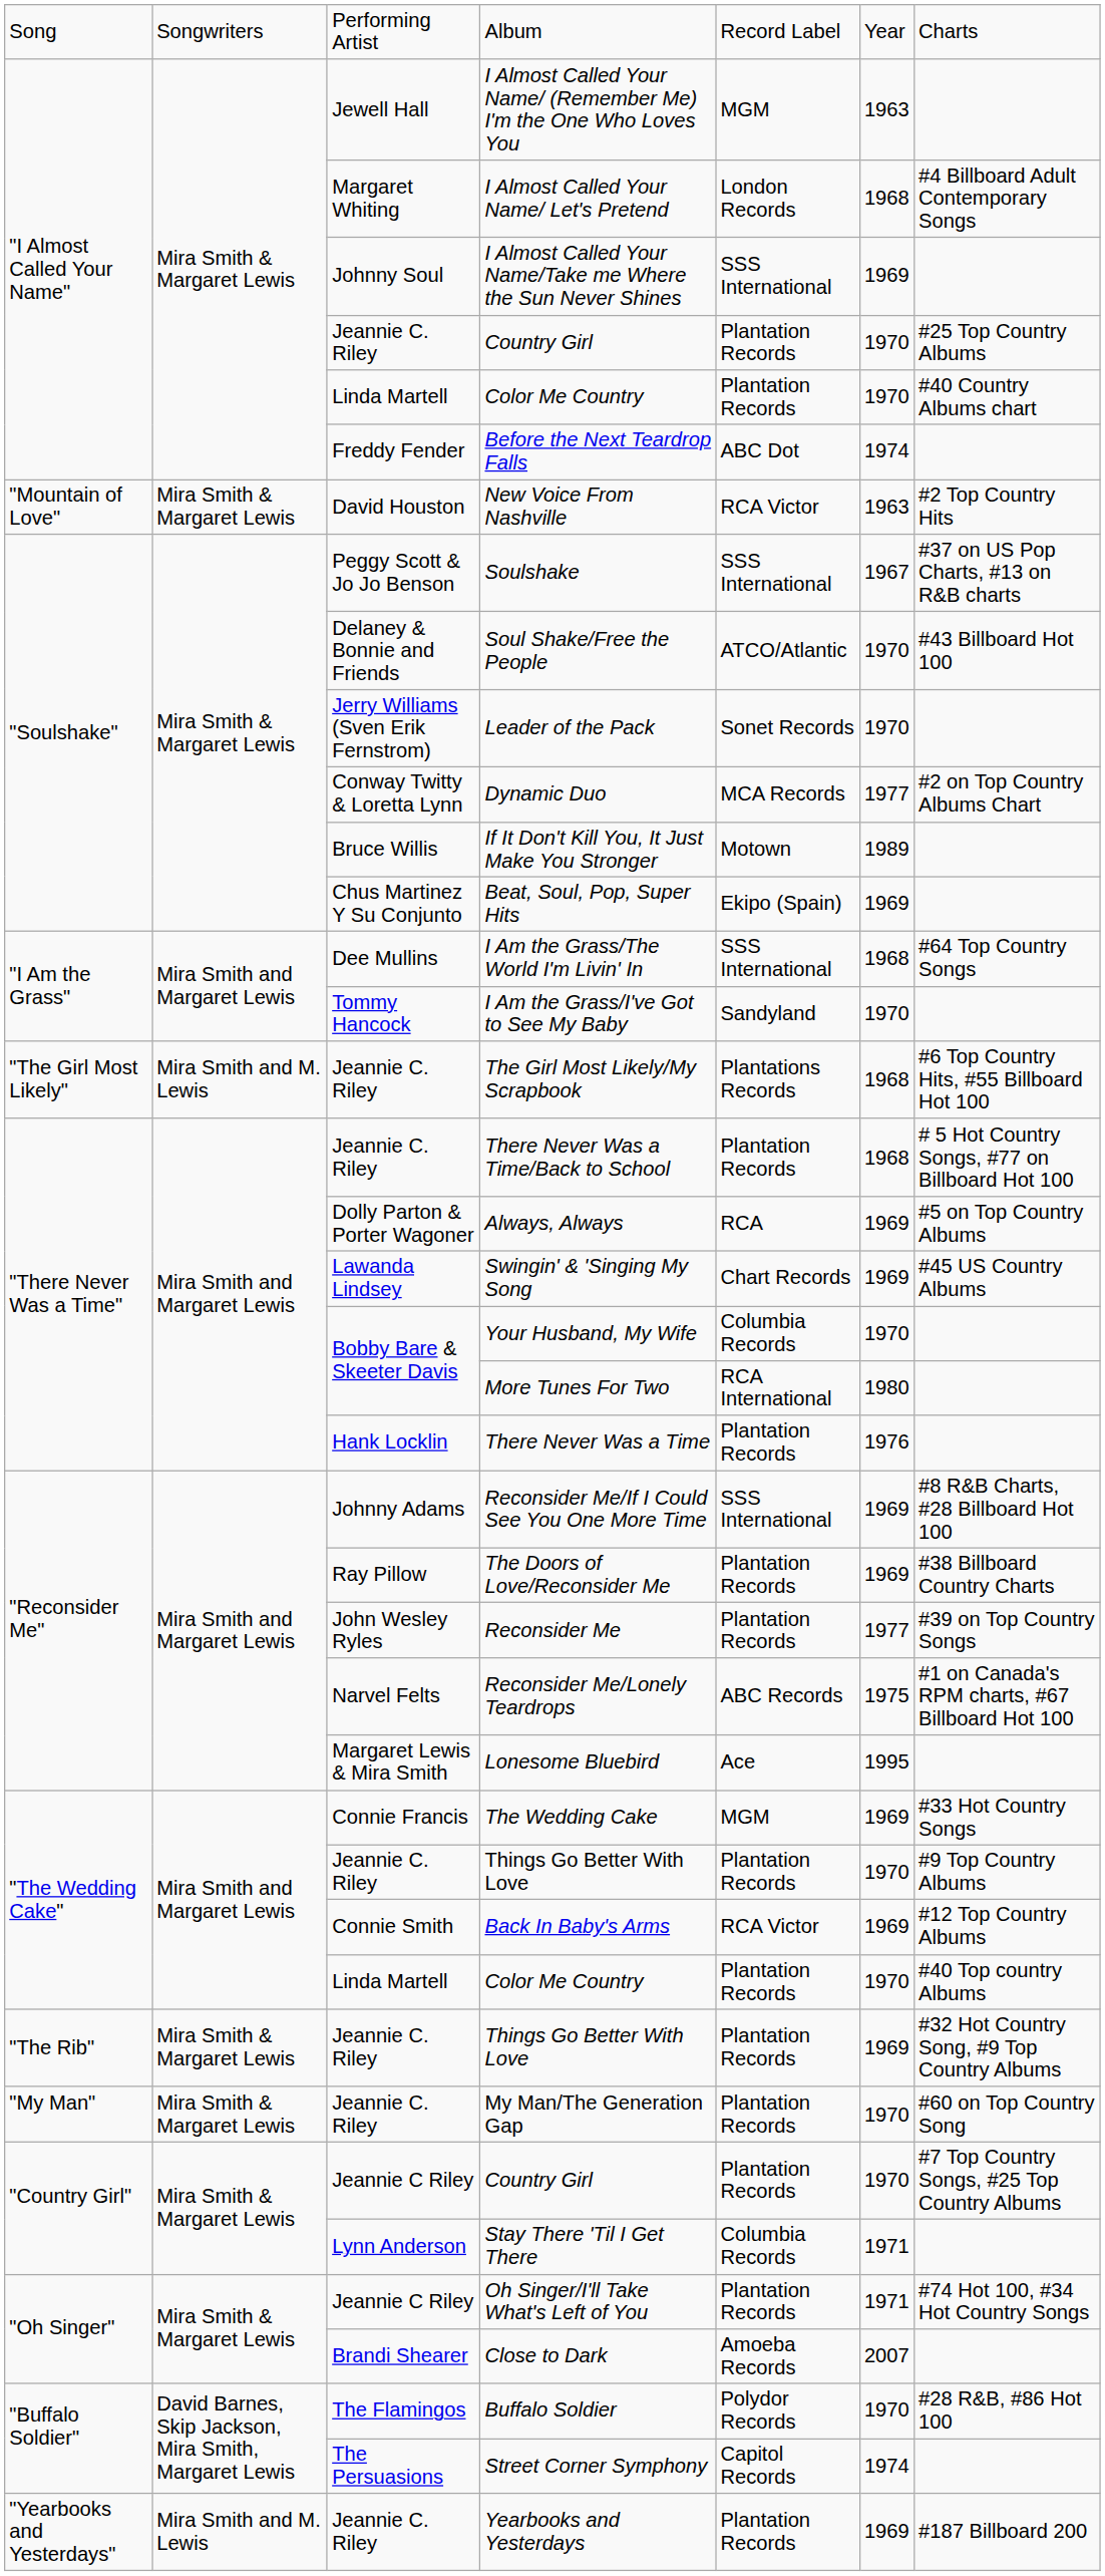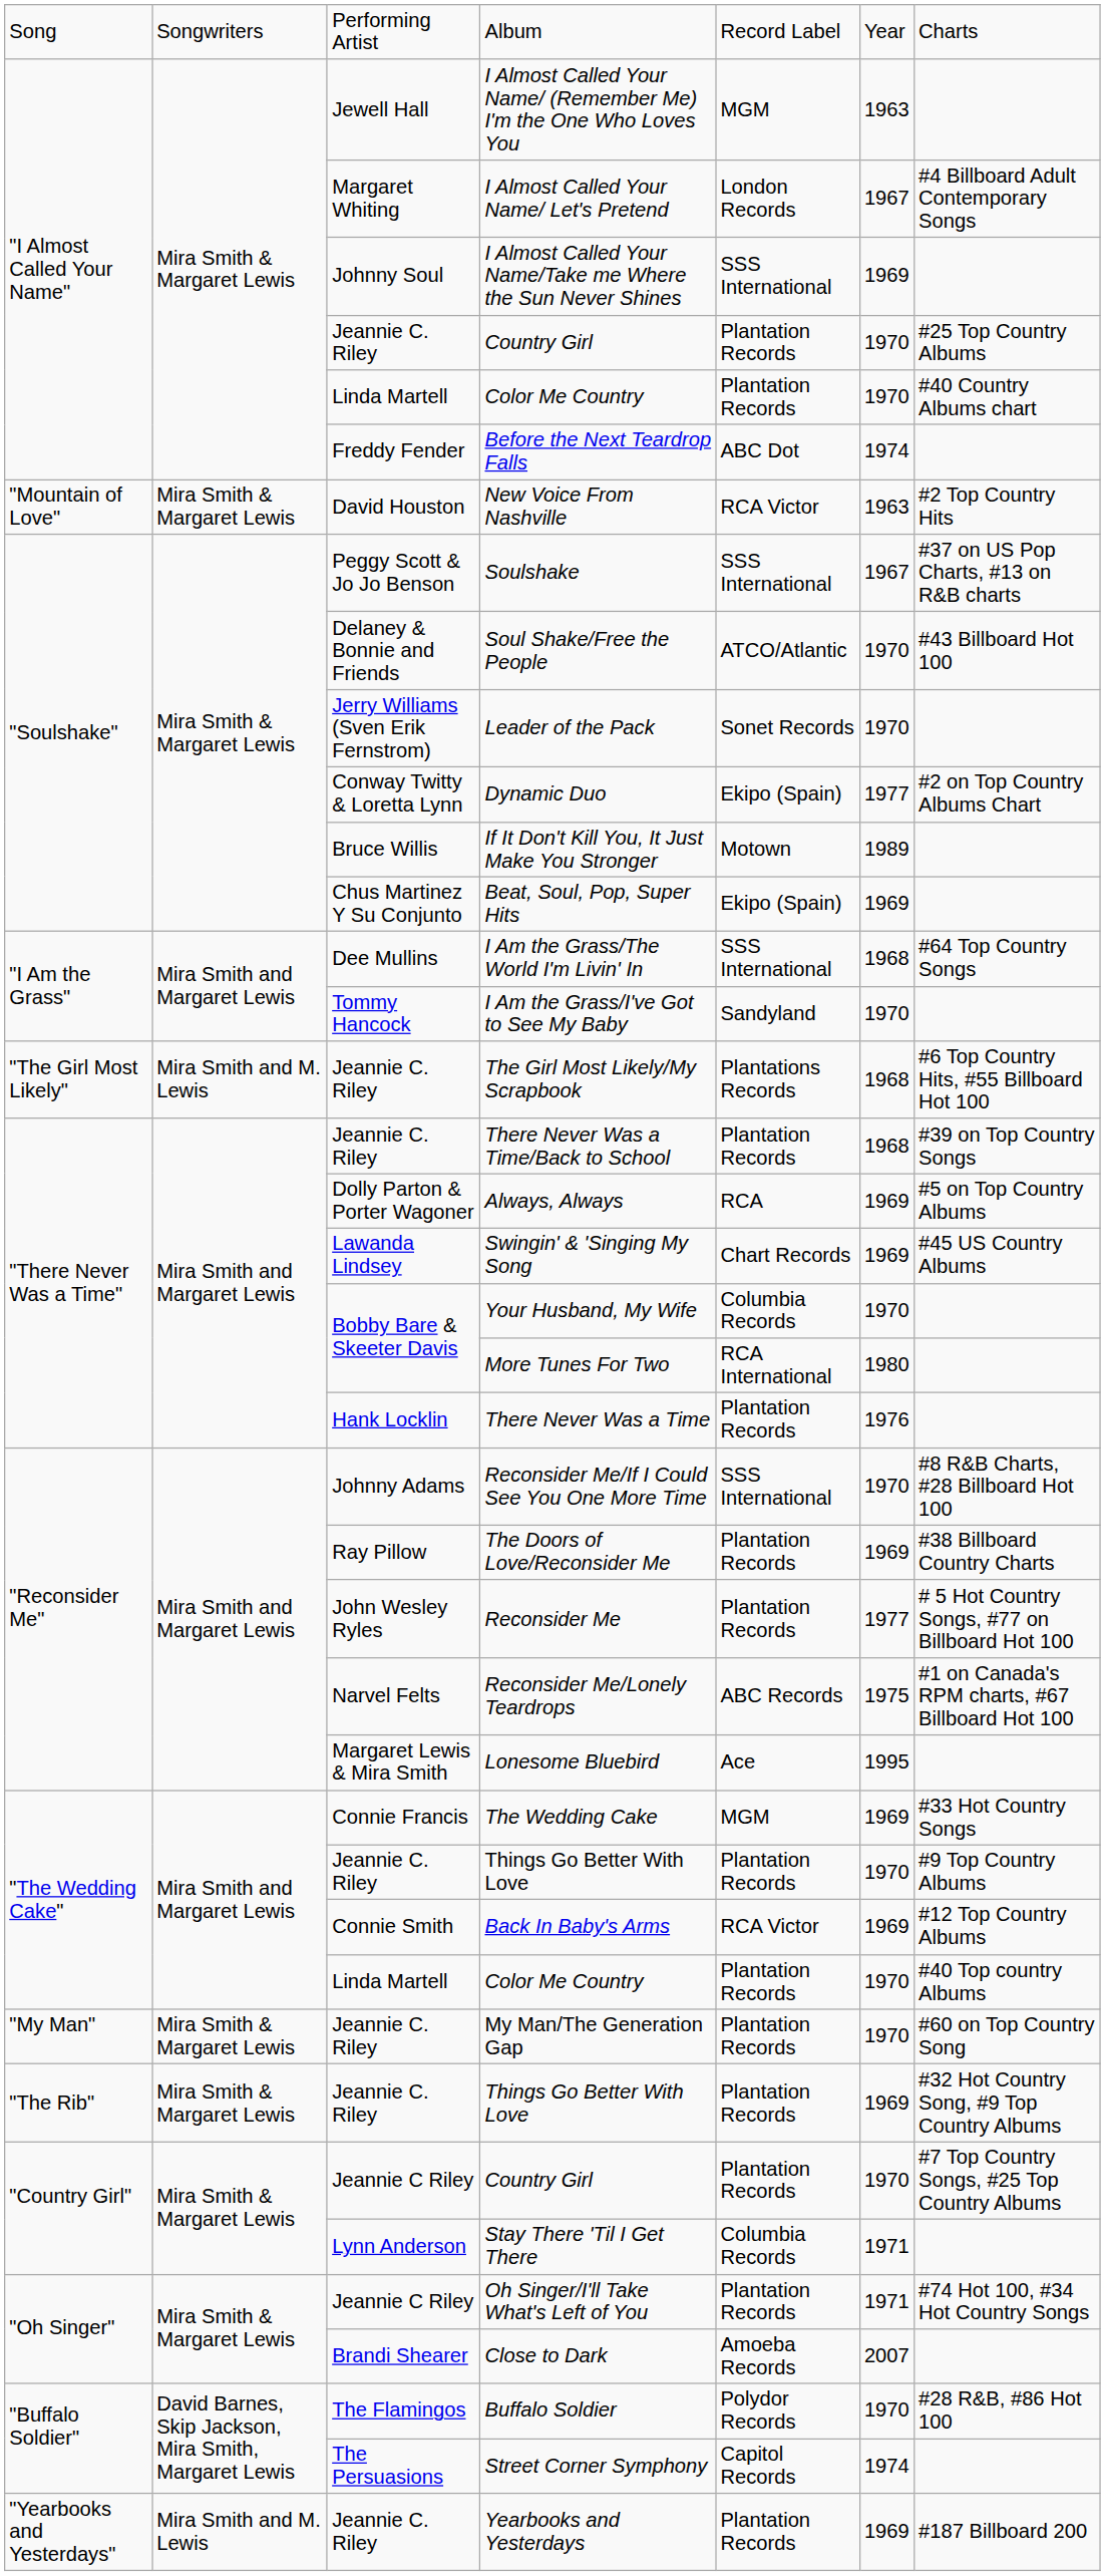I Almost Called Your Name/ Let's Pretend | column 6: 1968 -> 1967
Dynamic Duo | column 5: MCA Records -> Ekipo (Spain)
There Never Was a Time/Back to School | column 7: # 5 Hot Country Songs, #77 on Billboard Hot 100 -> #39 on Top Country Songs
Reconsider Me/If I Could See You One More Time | column 6: 1969 -> 1970
Reconsider Me | column 7: #39 on Top Country Songs -> # 5 Hot Country Songs, #77 on Billboard Hot 100
rows swapped: "The Rib" / Things Go Better With Love <-> My Man/The Generation Gap
